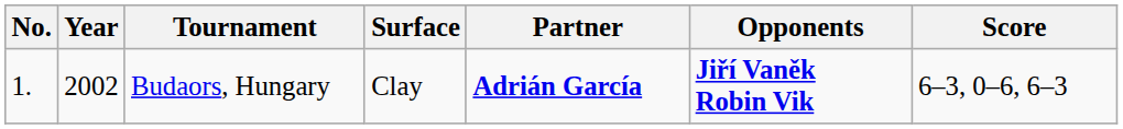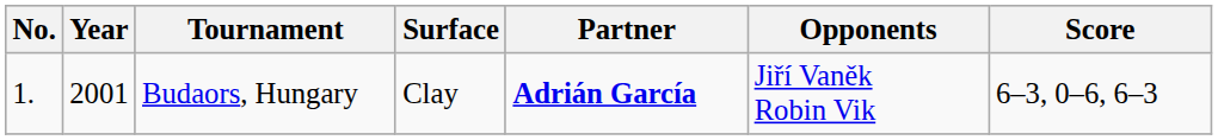Budaors, Hungary | Year: 2002 -> 2001
Budaors, Hungary | Opponents: bold -> normal
